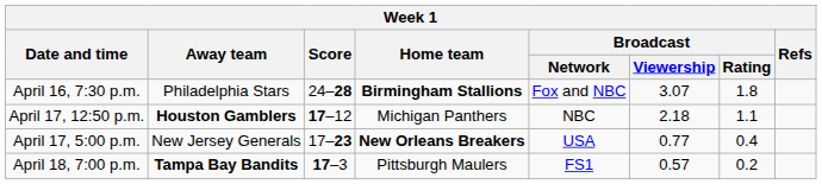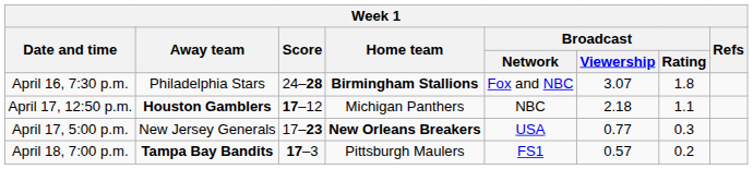April 17, 5:00 p.m. | Broadcast / Rating: 0.4 -> 0.3
